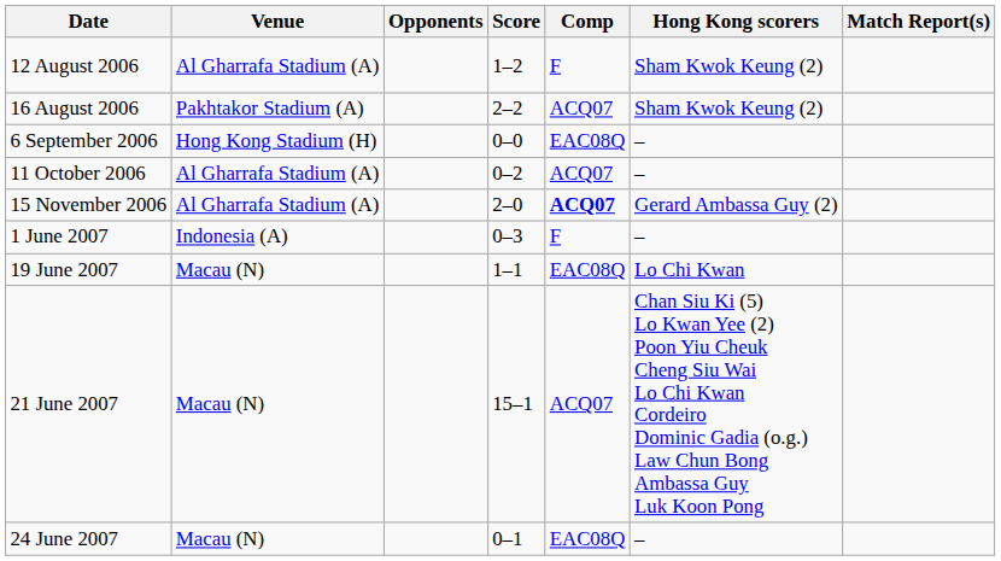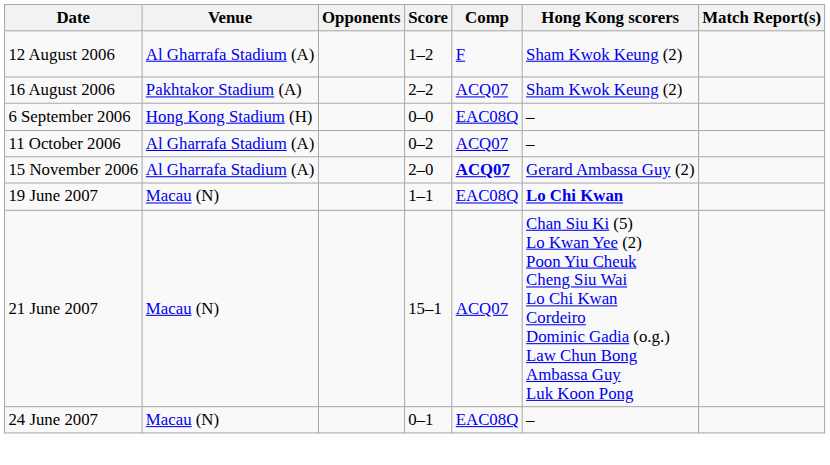- row: 1 June 2007 | Indonesia (A) | 0–3 | F | –
19 June 2007 | Hong Kong scorers: normal -> bold
